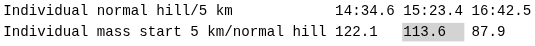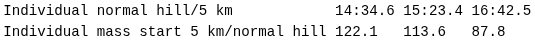Individual mass start 5 km/normal hill | column 5: lightgrey background -> no background
Individual mass start 5 km/normal hill | column 7: 87.9 -> 87.8
